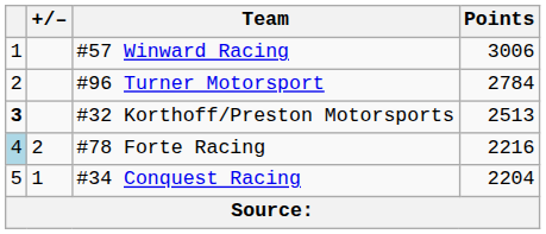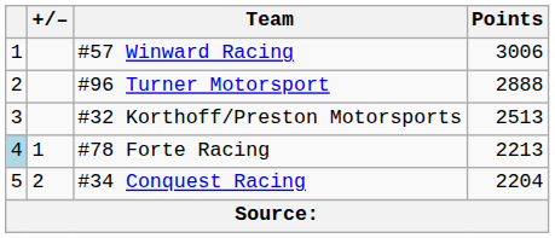#96 Turner Motorsport | Points: 2784 -> 2888
#32 Korthoff/Preston Motorsports | column 1: bold -> normal
#78 Forte Racing | +/–: 2 -> 1
#78 Forte Racing | Points: 2216 -> 2213
#34 Conquest Racing | +/–: 1 -> 2
